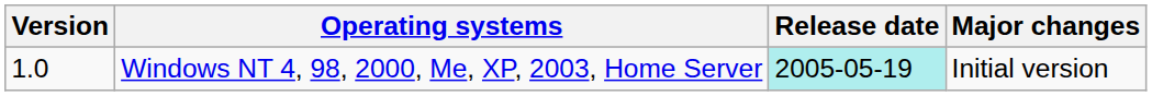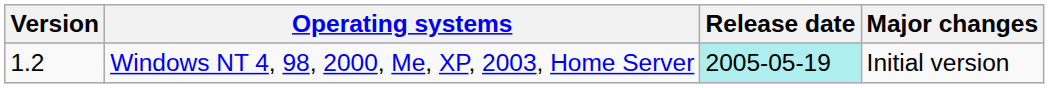Windows NT 4, 98, 2000, Me, XP, 2003, Home Server | Version: 1.0 -> 1.2
